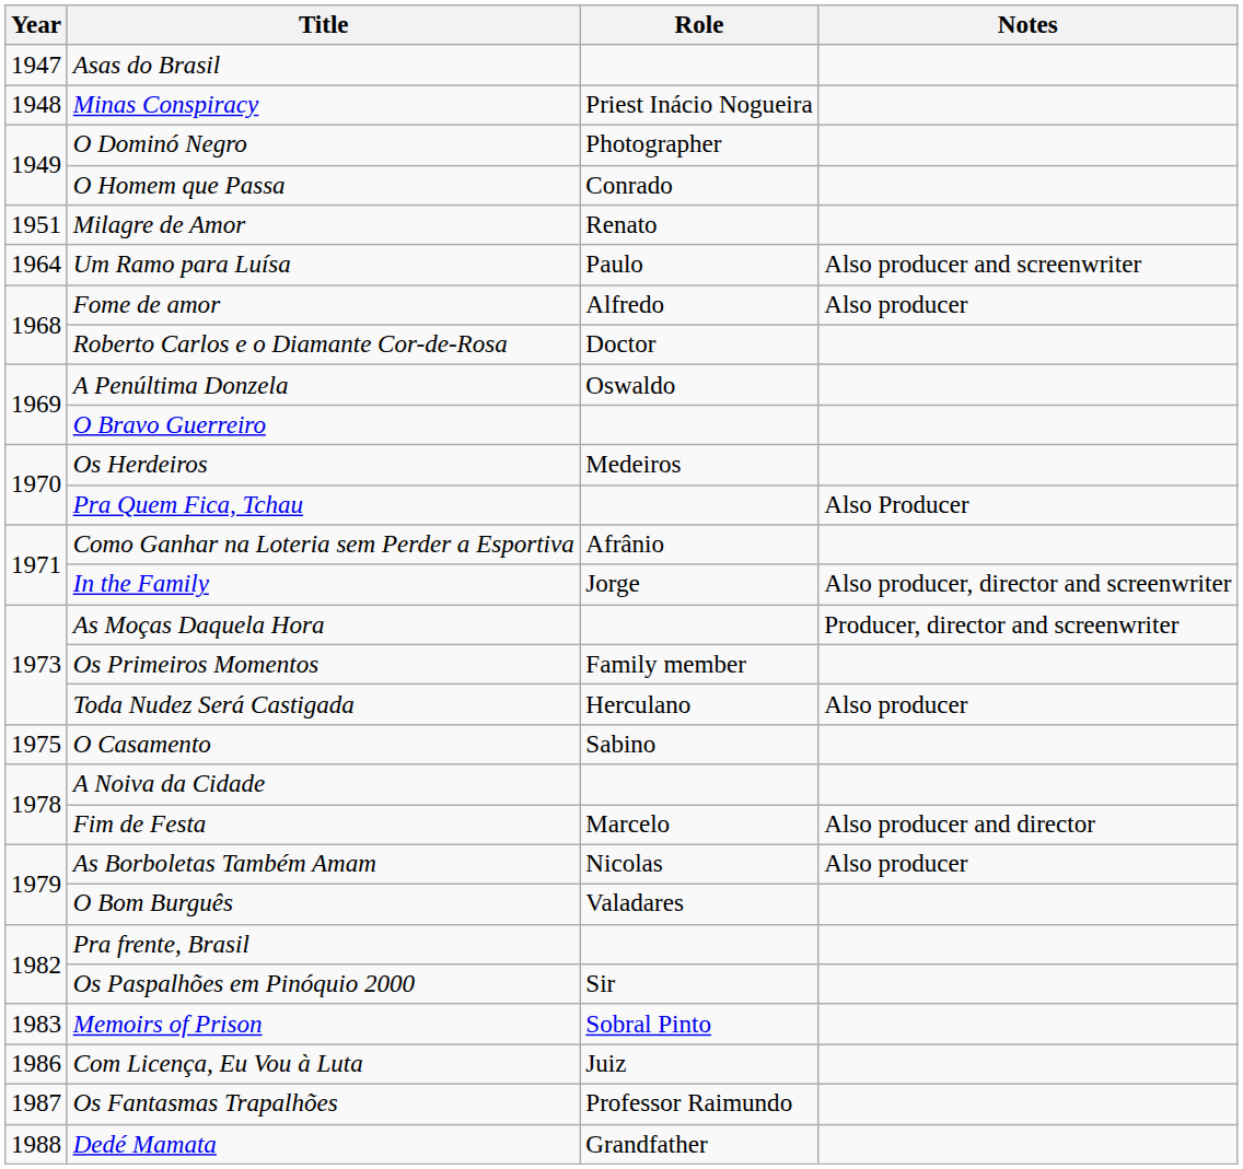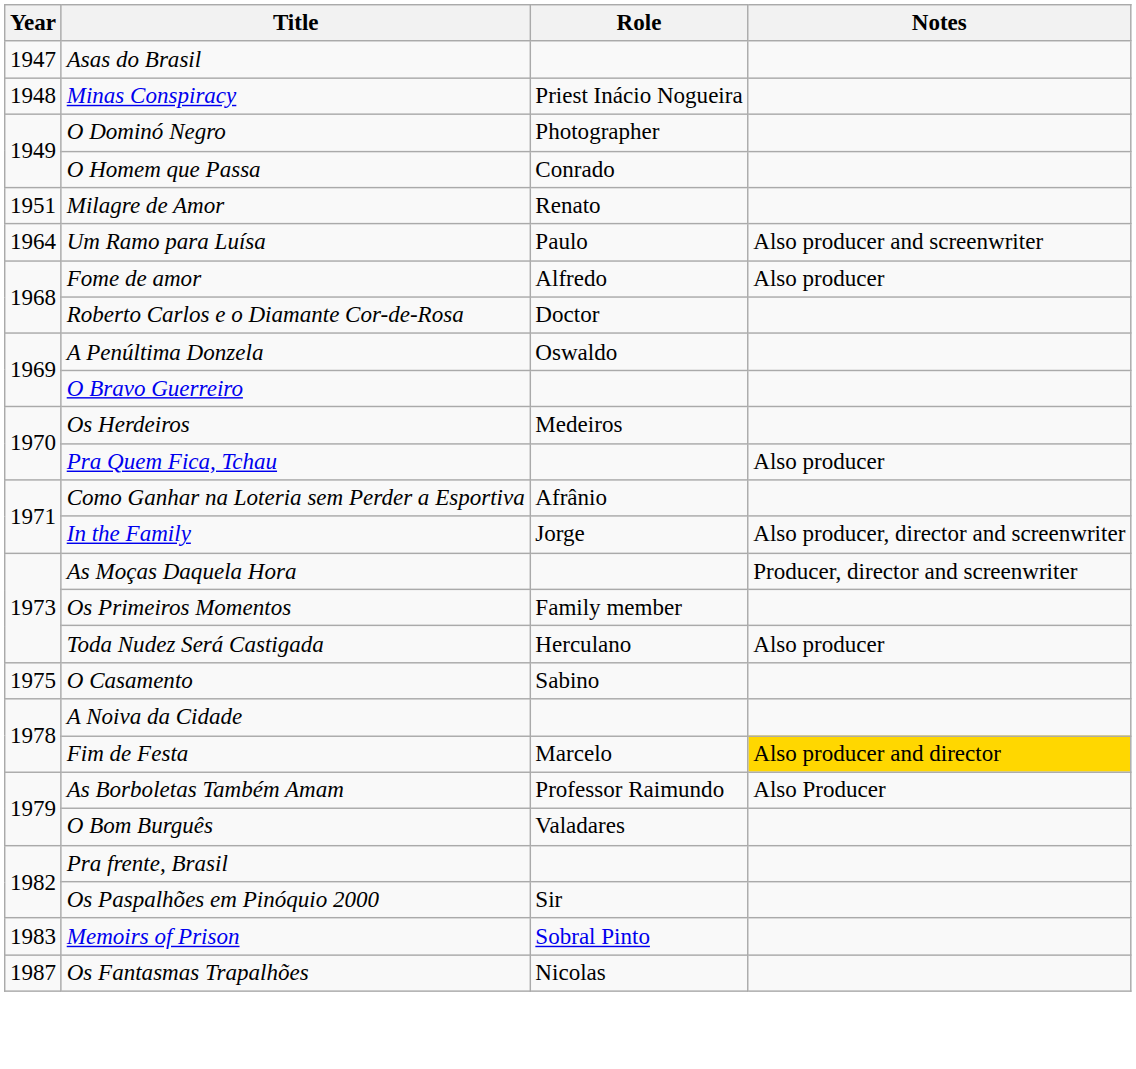Pra Quem Fica, Tchau | Notes: Also Producer -> Also producer
Fim de Festa | Notes: no background -> gold background
As Borboletas Também Amam | Role: Nicolas -> Professor Raimundo
As Borboletas Também Amam | Notes: Also producer -> Also Producer
- row: 1986 | Com Licença, Eu Vou à Luta | Juiz
Os Fantasmas Trapalhões | Role: Professor Raimundo -> Nicolas
- row: 1988 | Dedé Mamata | Grandfather
